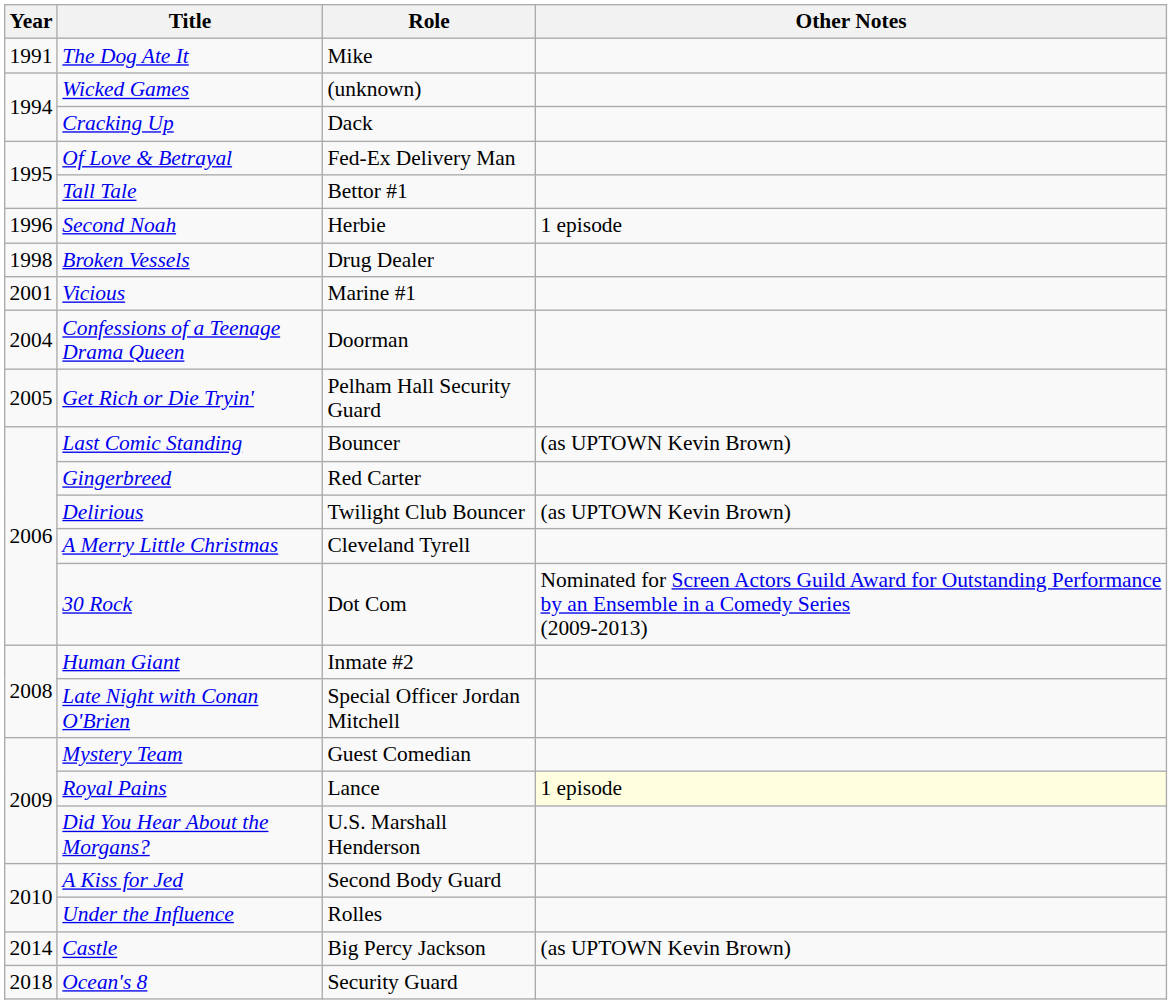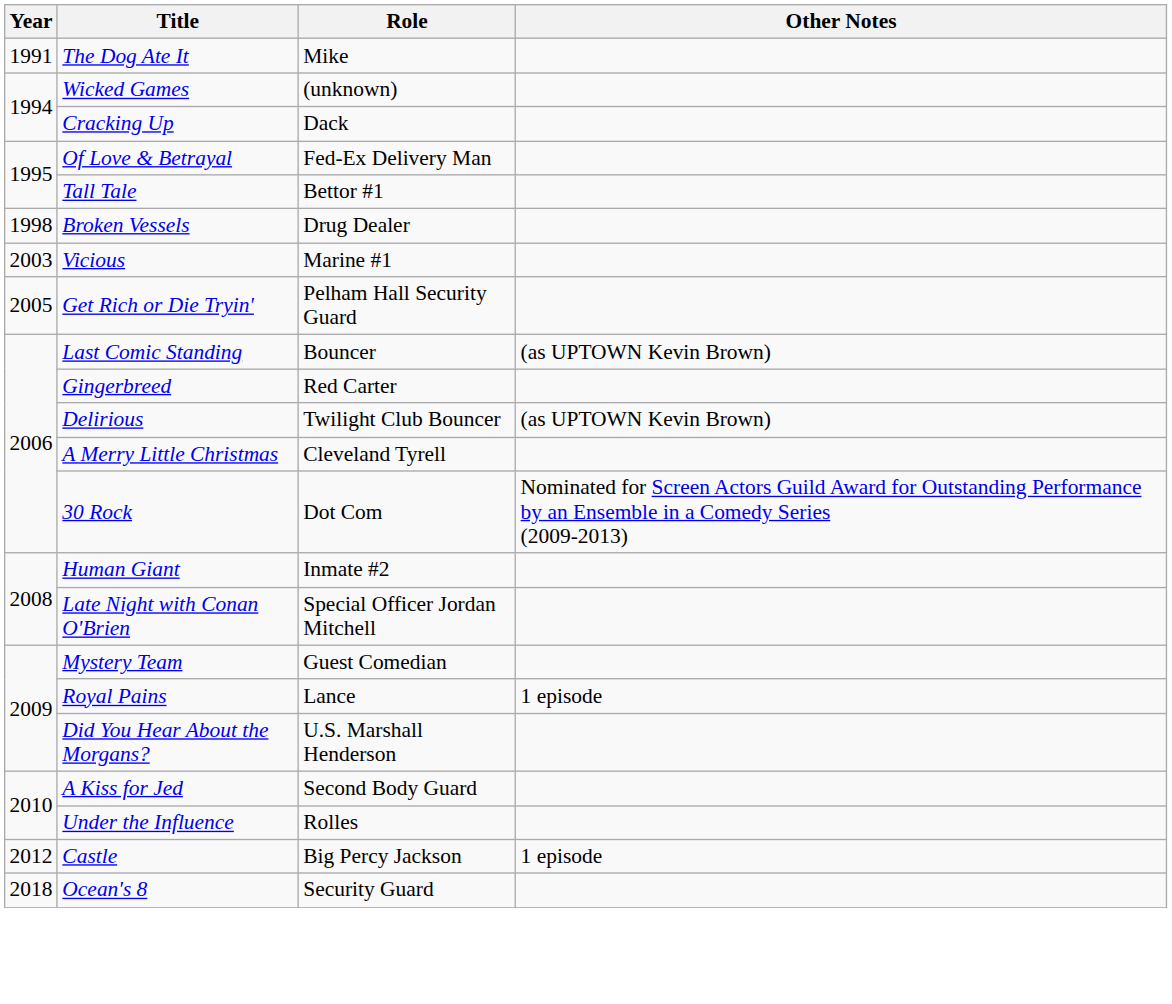- row: 1996 | Second Noah | Herbie | 1 episode
Vicious | Year: 2001 -> 2003
- row: 2004 | Confessions of a Teenage Drama Queen | Doorman
Royal Pains | Other Notes: lightyellow background -> no background
Castle | Year: 2014 -> 2012
Castle | Other Notes: (as UPTOWN Kevin Brown) -> 1 episode
